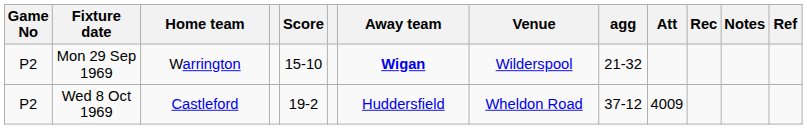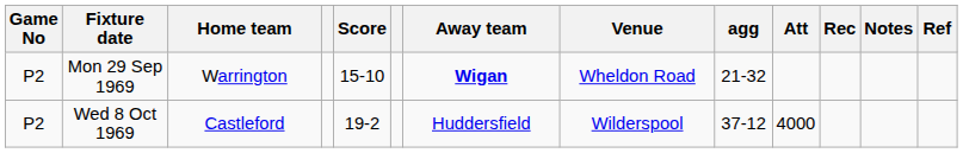Mon 29 Sep 1969 | Venue: Wilderspool -> Wheldon Road
Wed 8 Oct 1969 | Venue: Wheldon Road -> Wilderspool
Wed 8 Oct 1969 | Att: 4009 -> 4000
